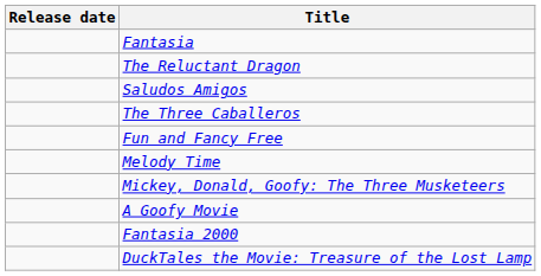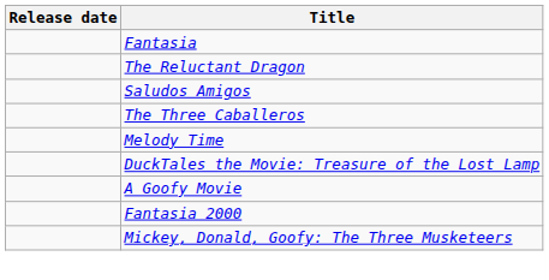- row: Fun and Fancy Free
rows swapped: DuckTales the Movie: Treasure of the Lost Lamp <-> Mickey, Donald, Goofy: The Three Musketeers
